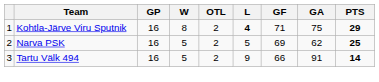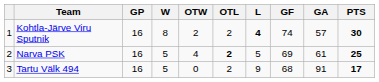+ column: OTW | 2 | 4 | 0
Kohtla-Järve Viru Sputnik | GF: 71 -> 74
Kohtla-Järve Viru Sputnik | GA: 75 -> 57
Kohtla-Järve Viru Sputnik | PTS: 29 -> 30
Narva PSK | OTL: normal -> bold
Narva PSK | GA: 62 -> 61
Tartu Välk 494 | GF: 66 -> 68
Tartu Välk 494 | PTS: 14 -> 17
